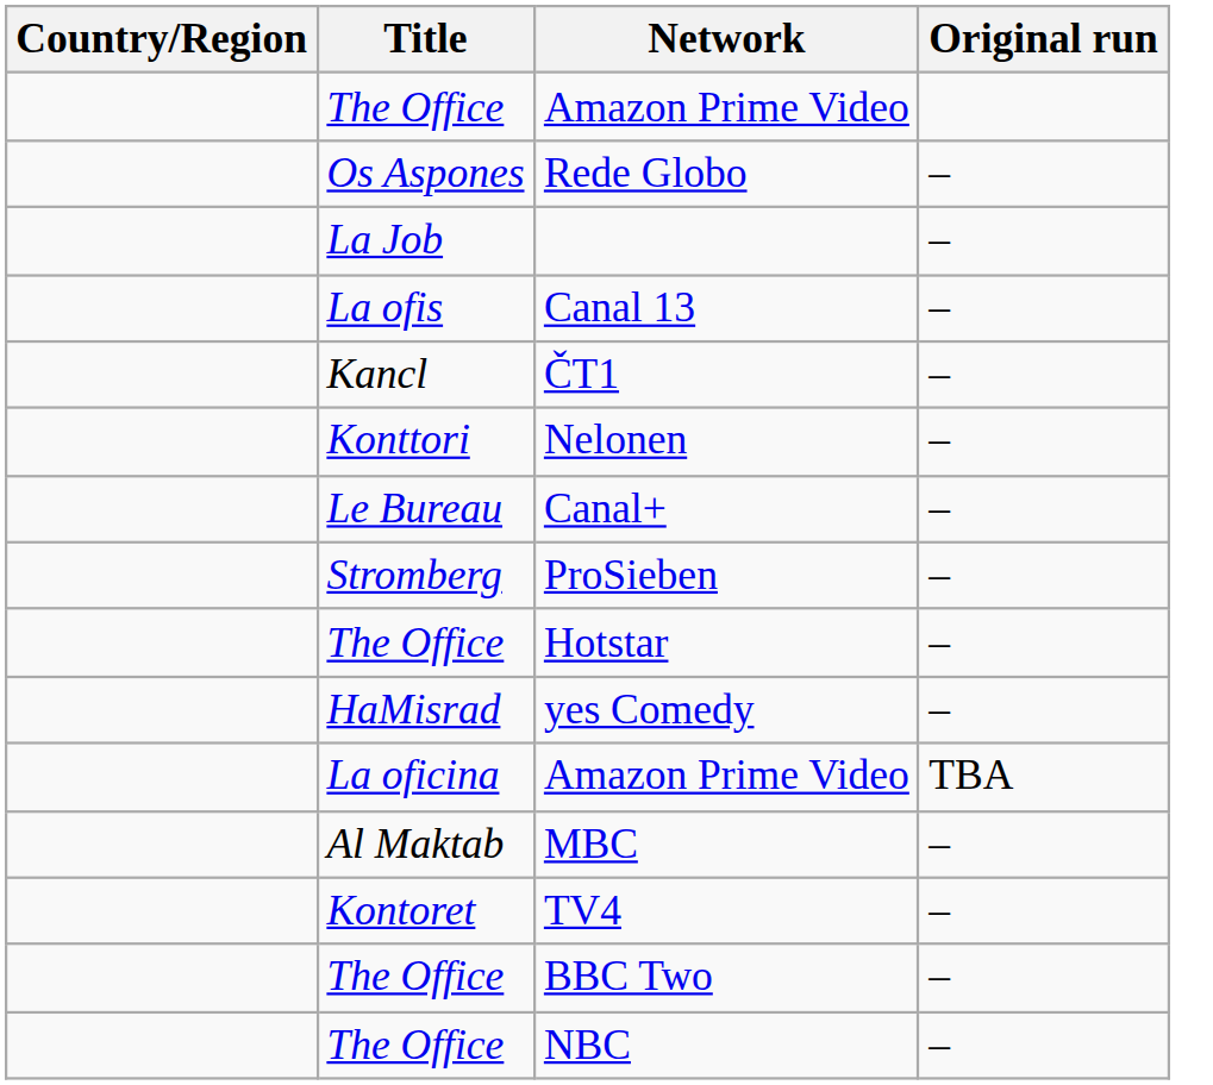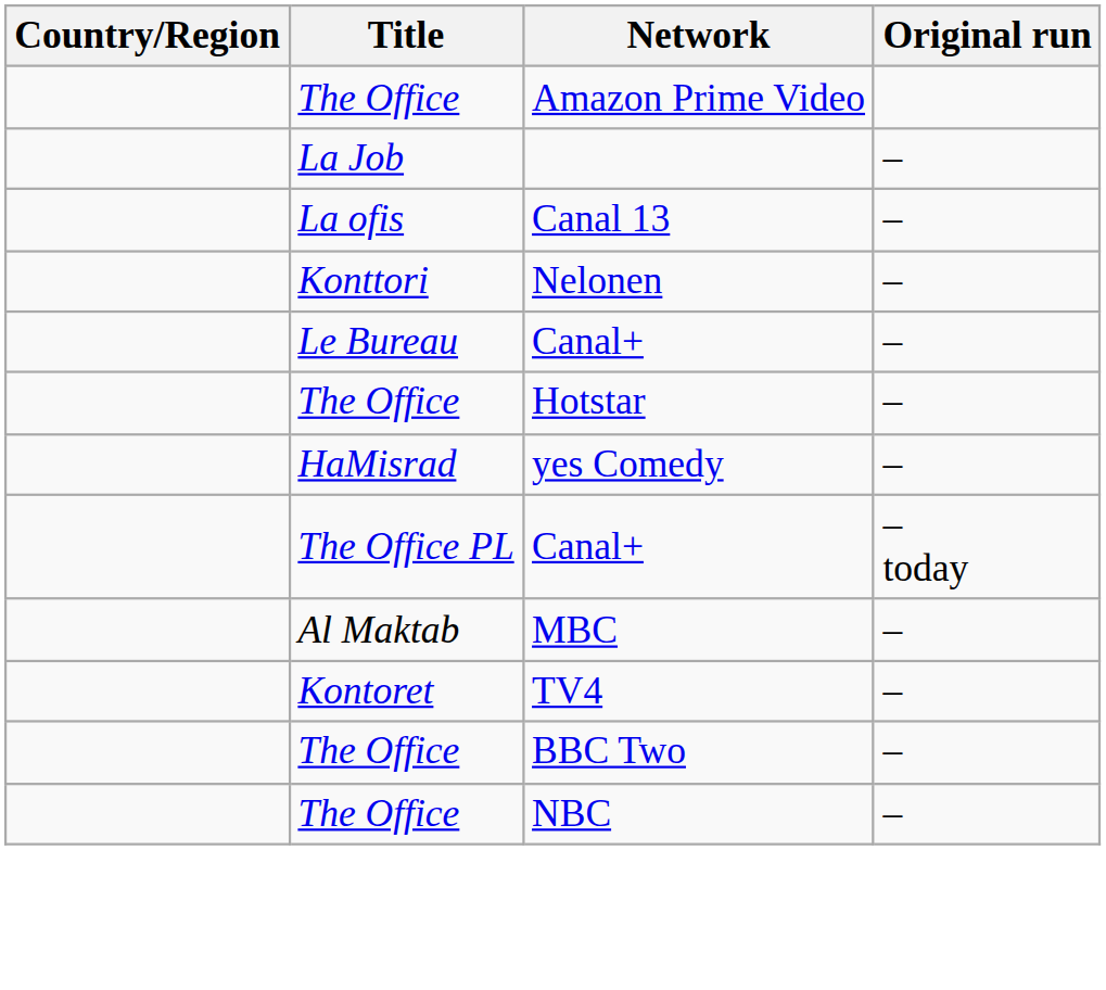- row: Os Aspones | Rede Globo | –
- row: Kancl | ČT1 | –
- row: Stromberg | ProSieben | –
- row: La oficina | Amazon Prime Video | TBA
+ row: The Office PL | Canal+ | – today
